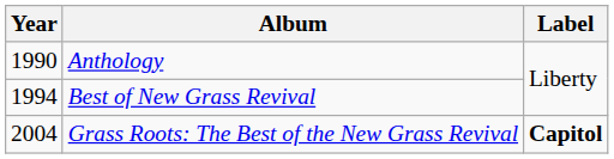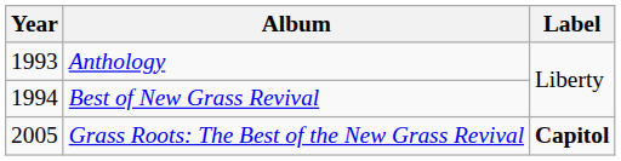Anthology | Year: 1990 -> 1993
Grass Roots: The Best of the New Grass Revival | Year: 2004 -> 2005
